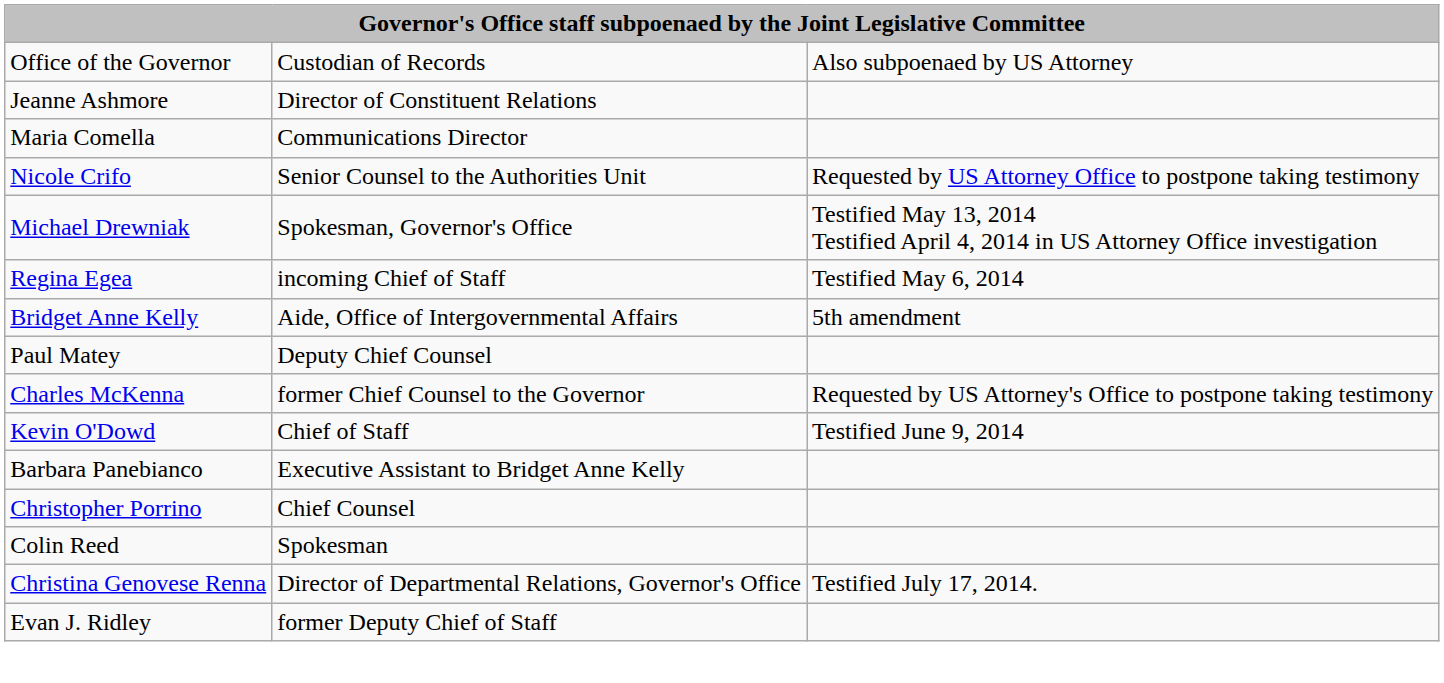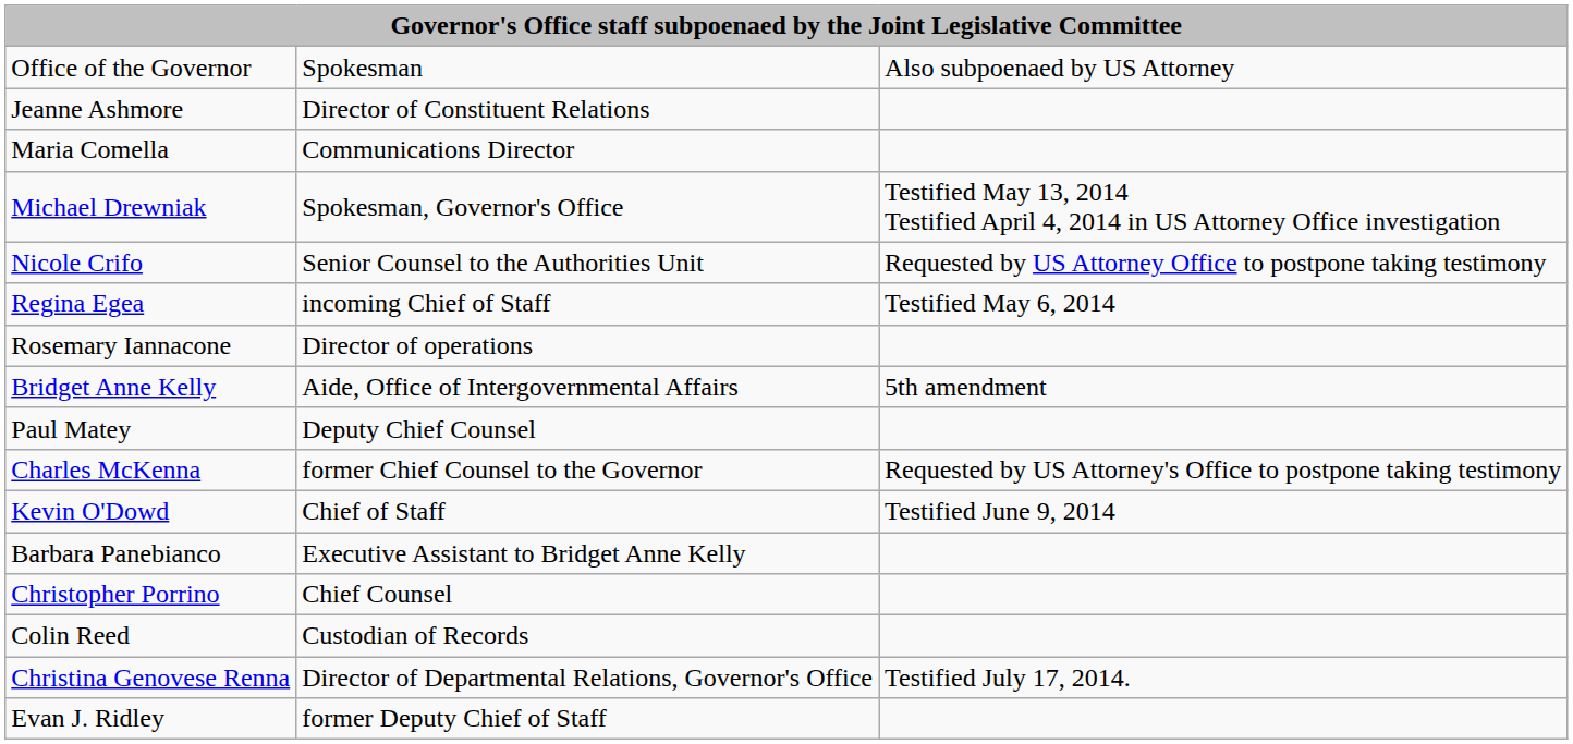Office of the Governor | column 2: Custodian of Records -> Spokesman
rows swapped: Nicole Crifo <-> Michael Drewniak
+ row: Rosemary Iannacone | Director of operations
Colin Reed | column 2: Spokesman -> Custodian of Records
